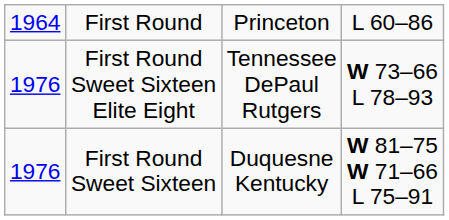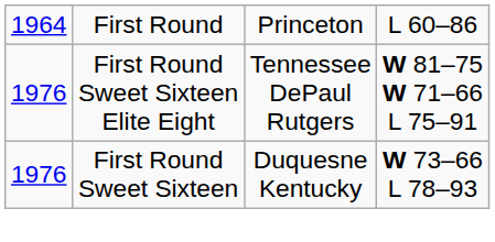First Round Sweet Sixteen Elite Eight | column 4: W 73–66 L 78–93 -> W 81–75 W 71–66 L 75–91
First Round Sweet Sixteen | column 4: W 81–75 W 71–66 L 75–91 -> W 73–66 L 78–93
